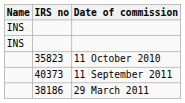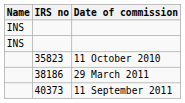rows swapped: 38186 <-> 40373
